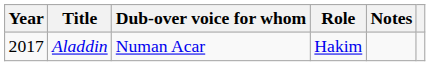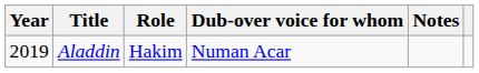columns swapped: Role <-> Dub-over voice for whom
Aladdin | Year: 2017 -> 2019
